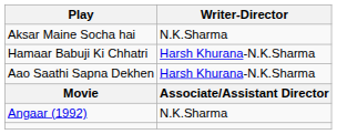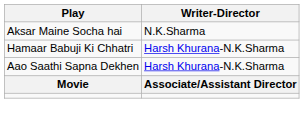- row: Angaar (1992) | N.K.Sharma
